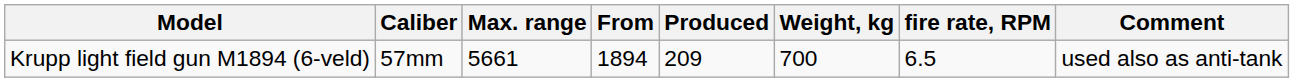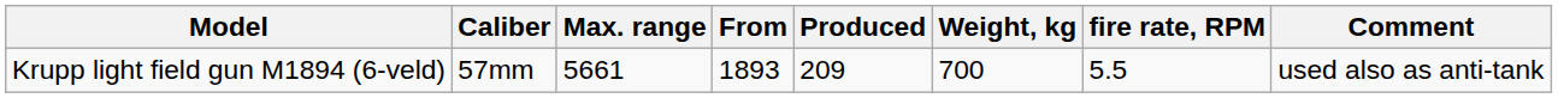Krupp light field gun M1894 (6-veld) | From: 1894 -> 1893
Krupp light field gun M1894 (6-veld) | fire rate, RPM: 6.5 -> 5.5
